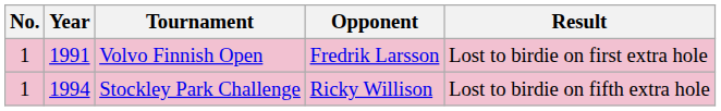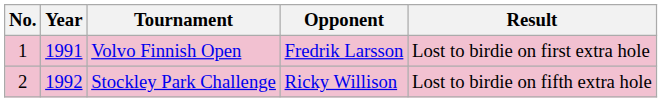Stockley Park Challenge | No.: 1 -> 2
Stockley Park Challenge | Year: 1994 -> 1992
